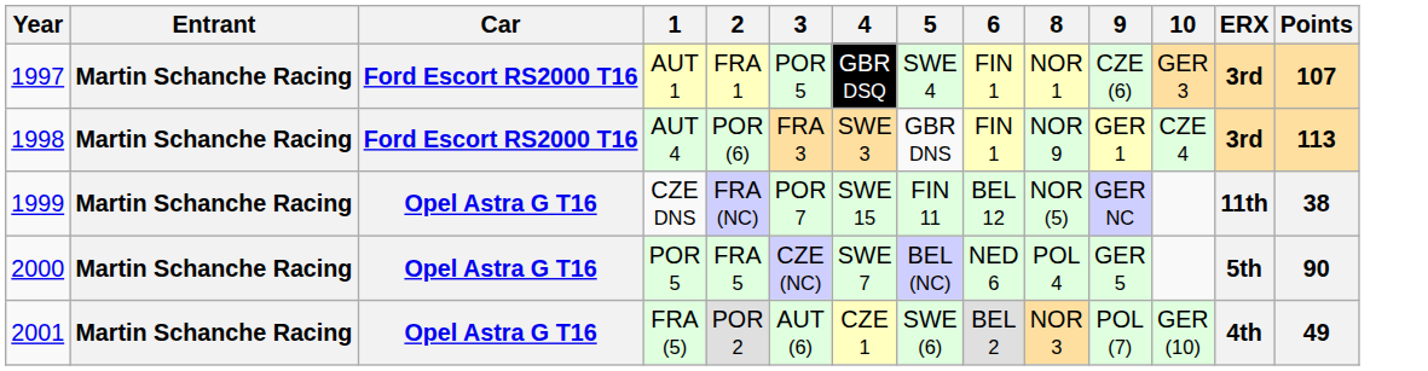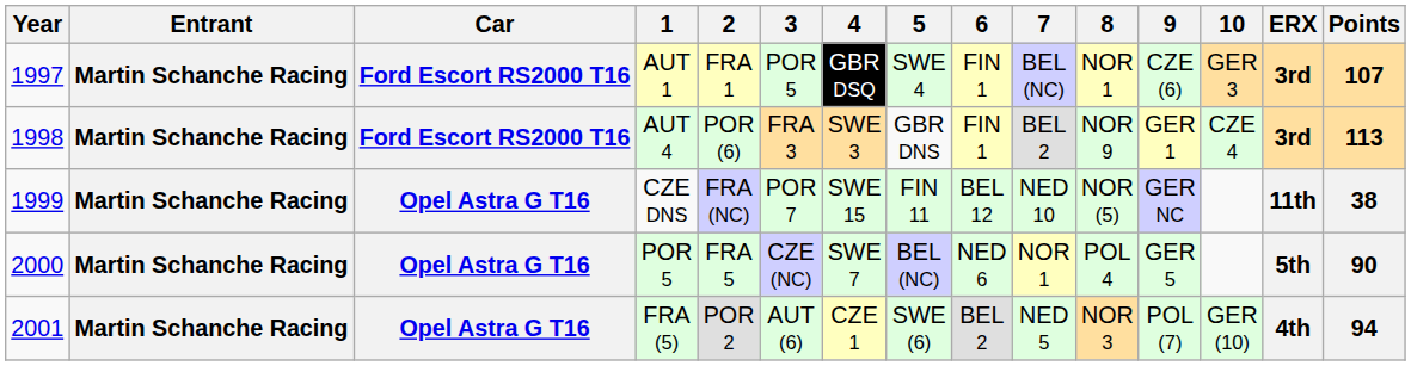+ column: 7 | BEL (NC) | BEL 2 | NED 10 | NOR 1 | NED 5
FRA (5) | Points: 49 -> 94
